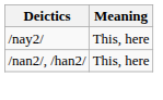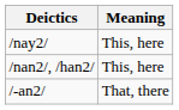+ row: /-an2/ | That, there
